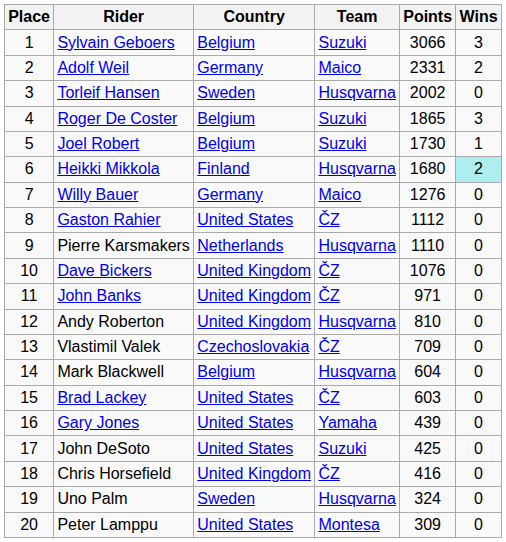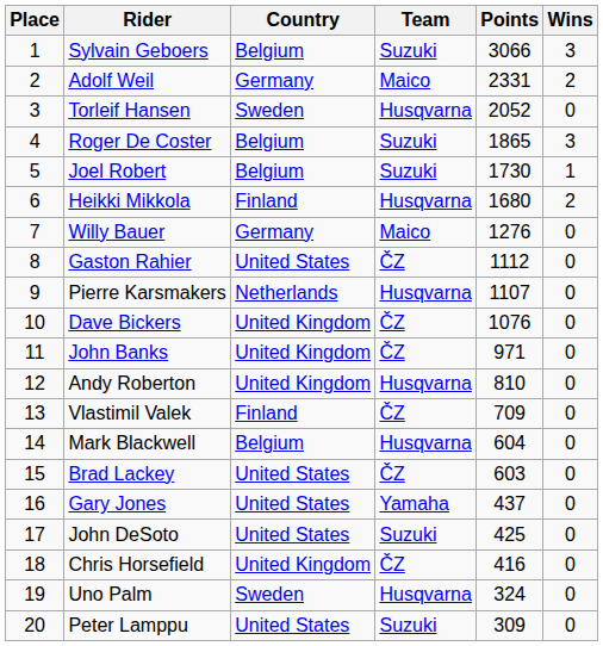Torleif Hansen | Points: 2002 -> 2052
Heikki Mikkola | Wins: paleturquoise background -> no background
Pierre Karsmakers | Points: 1110 -> 1107
Vlastimil Valek | Country: Czechoslovakia -> Finland
Gary Jones | Points: 439 -> 437
Peter Lamppu | Team: Montesa -> Suzuki
